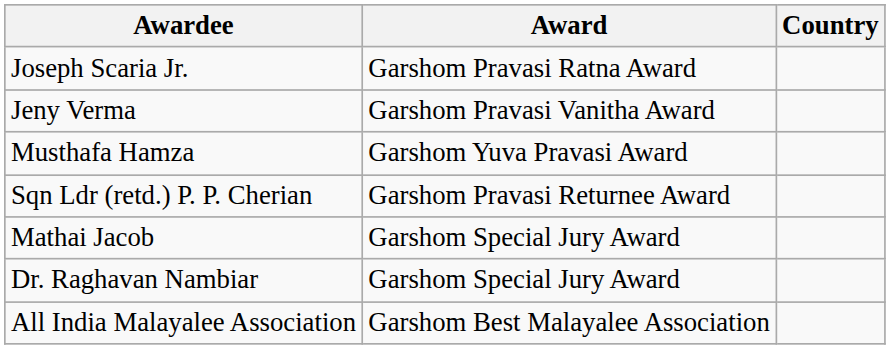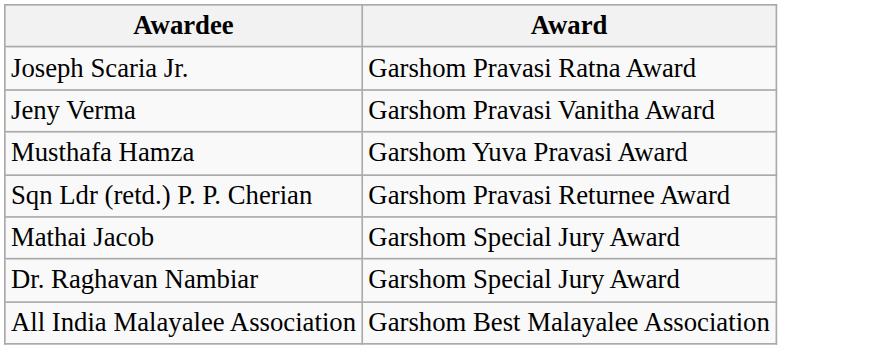- column: Country
